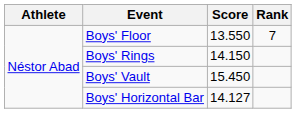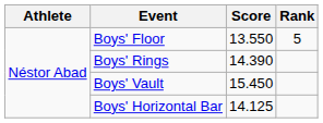Boys' Floor | Rank: 7 -> 5
Boys' Rings | Score: 14.150 -> 14.390
Boys' Horizontal Bar | Score: 14.127 -> 14.125
